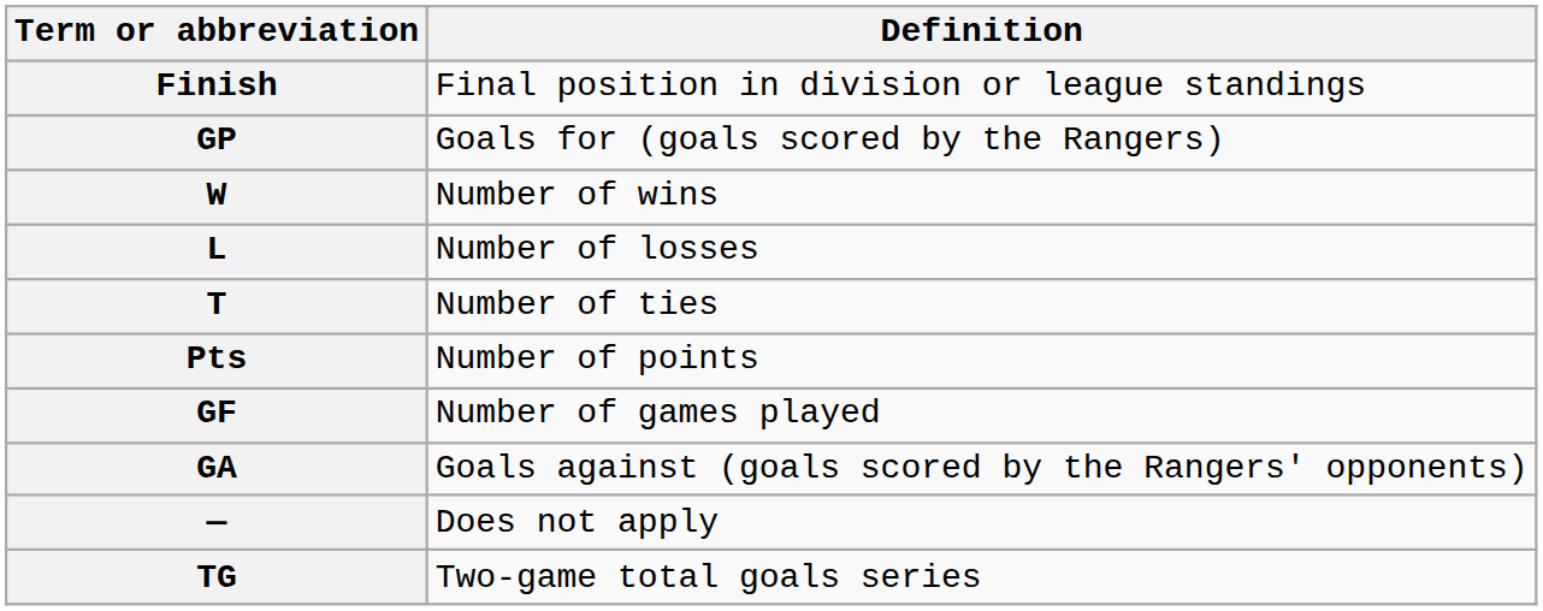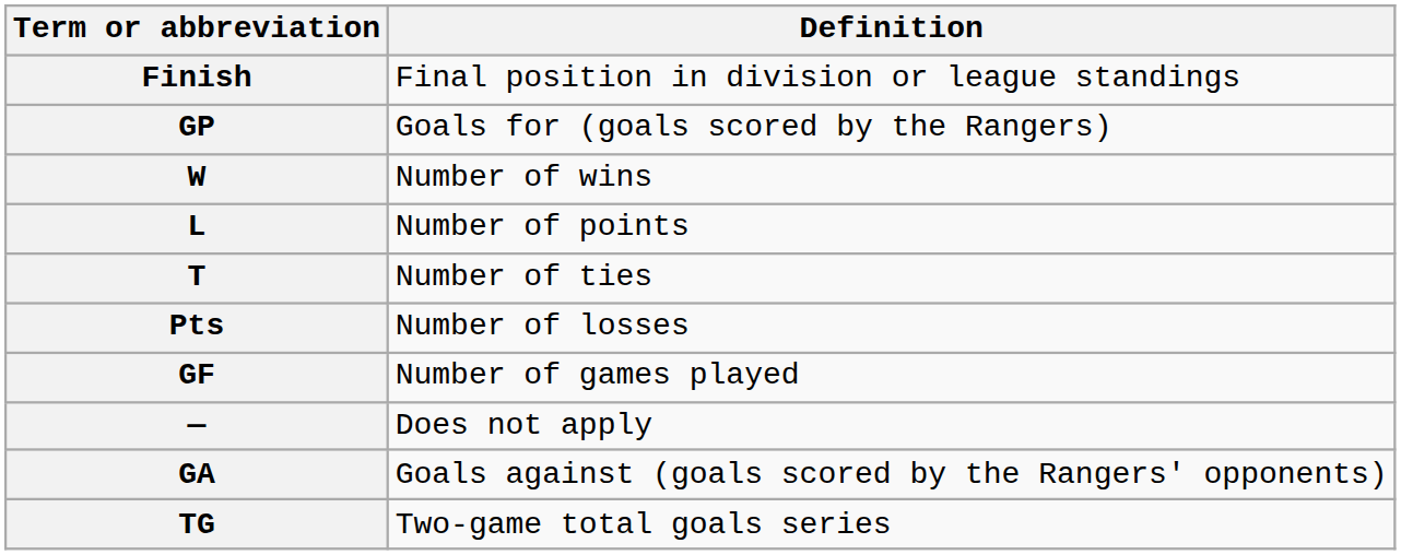L | Definition: Number of losses -> Number of points
Pts | Definition: Number of points -> Number of losses
rows swapped: GA <-> —
